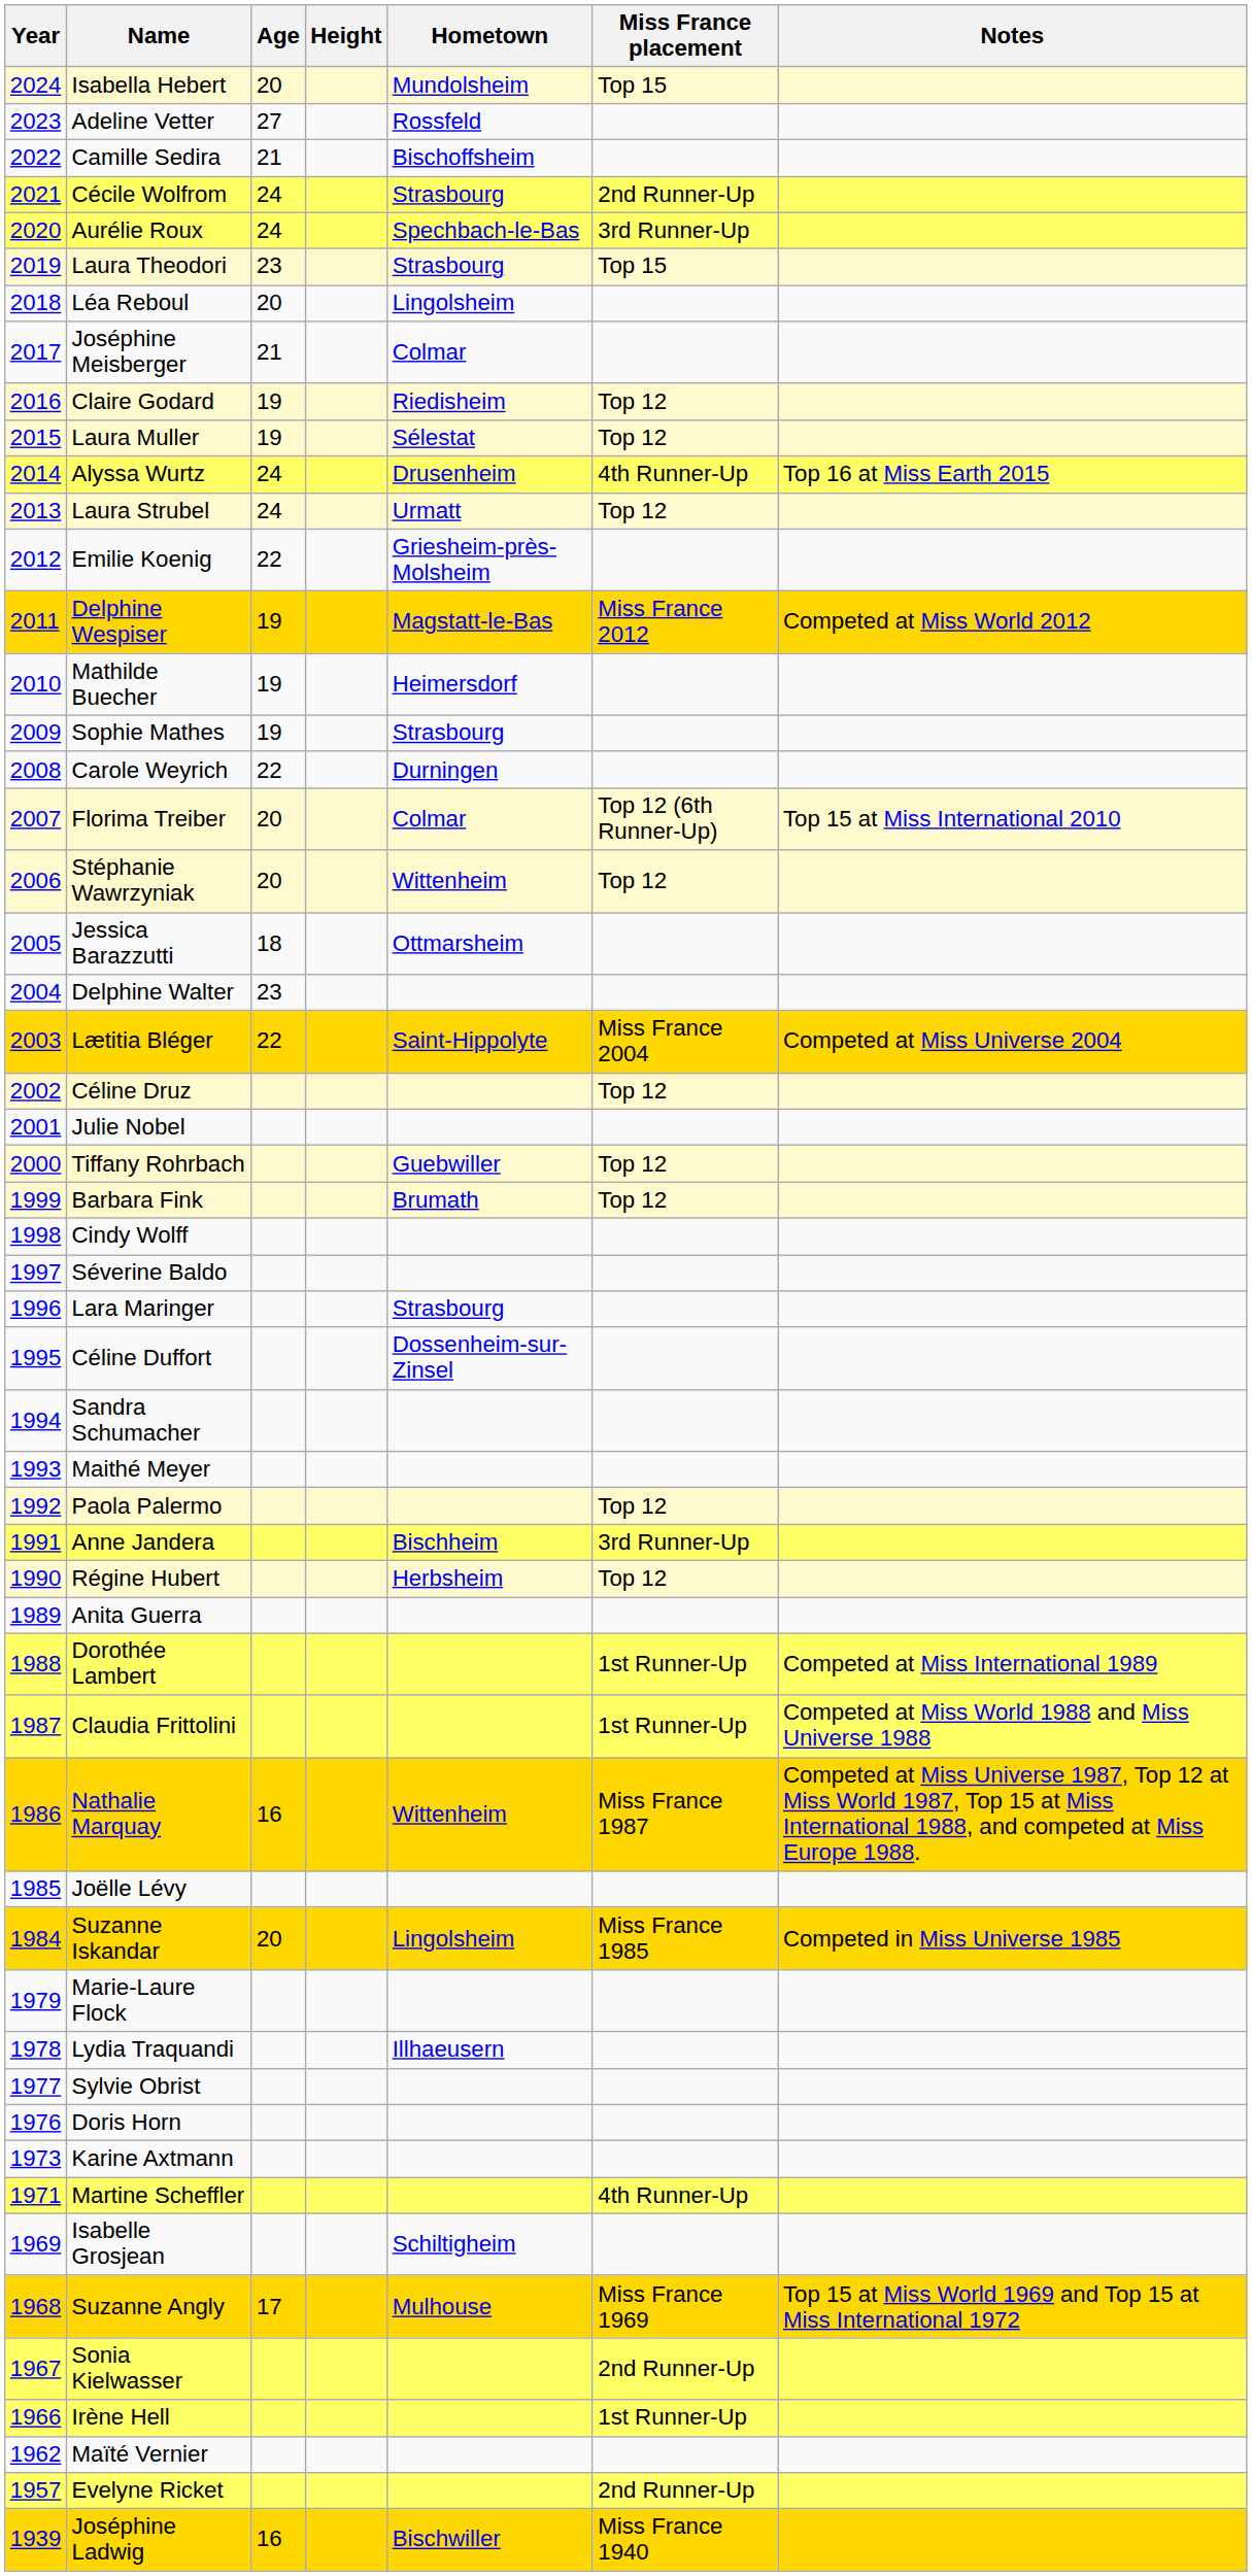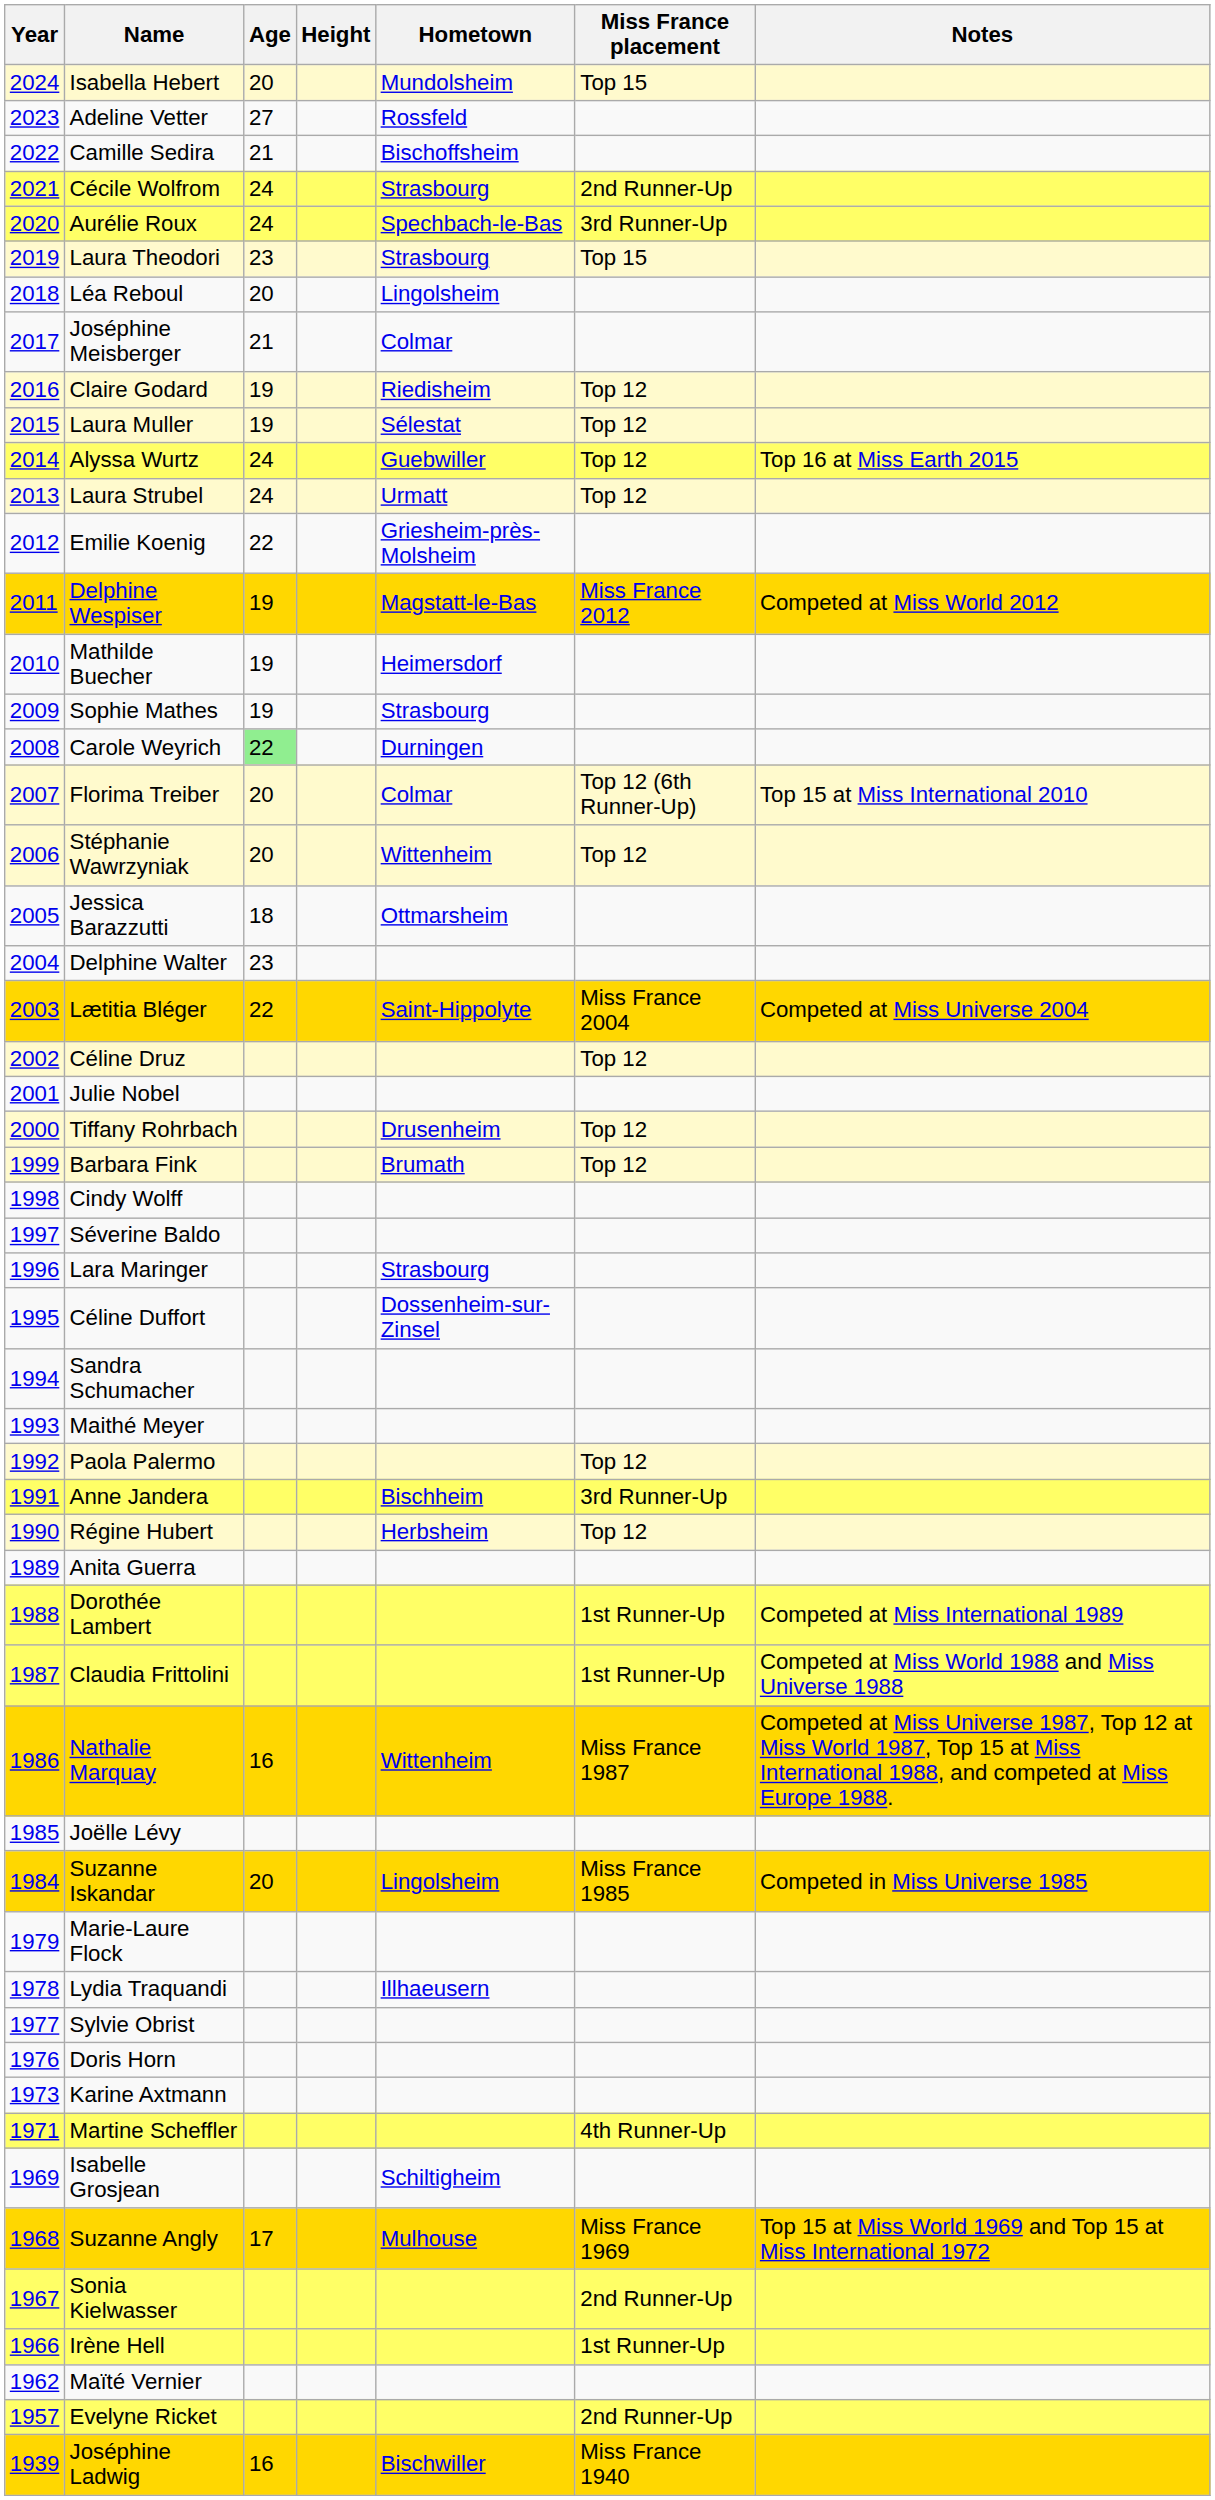Alyssa Wurtz | Hometown: Drusenheim -> Guebwiller
Alyssa Wurtz | Miss France placement: 4th Runner-Up -> Top 12
Carole Weyrich | Age: no background -> lightgreen background
Tiffany Rohrbach | Hometown: Guebwiller -> Drusenheim
